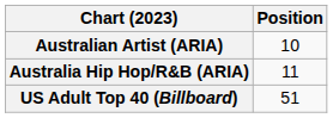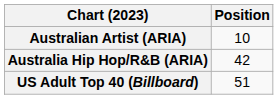Australia Hip Hop/R&B (ARIA) | Position: 11 -> 42
